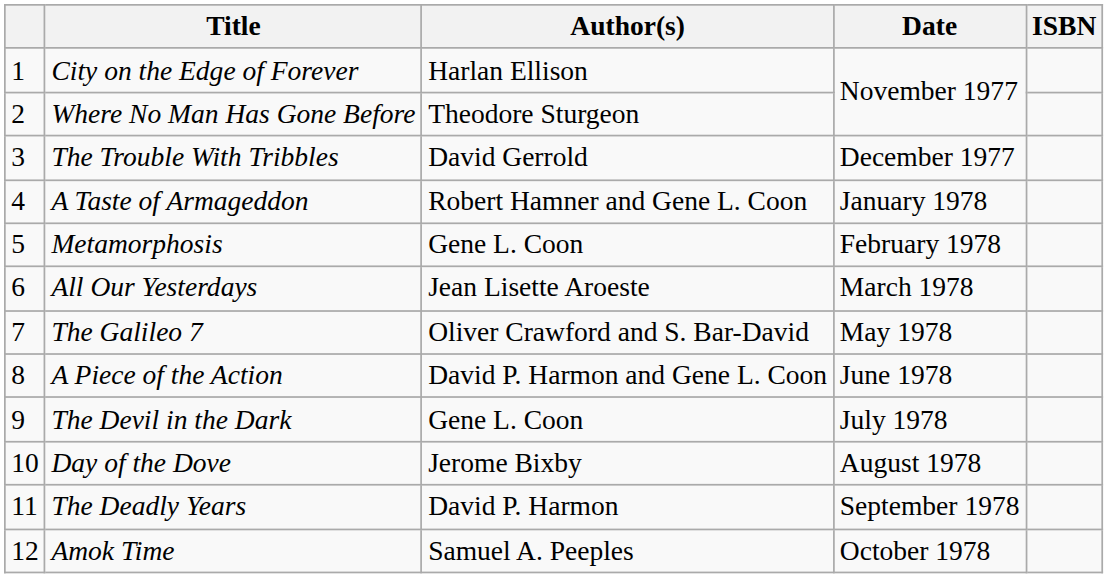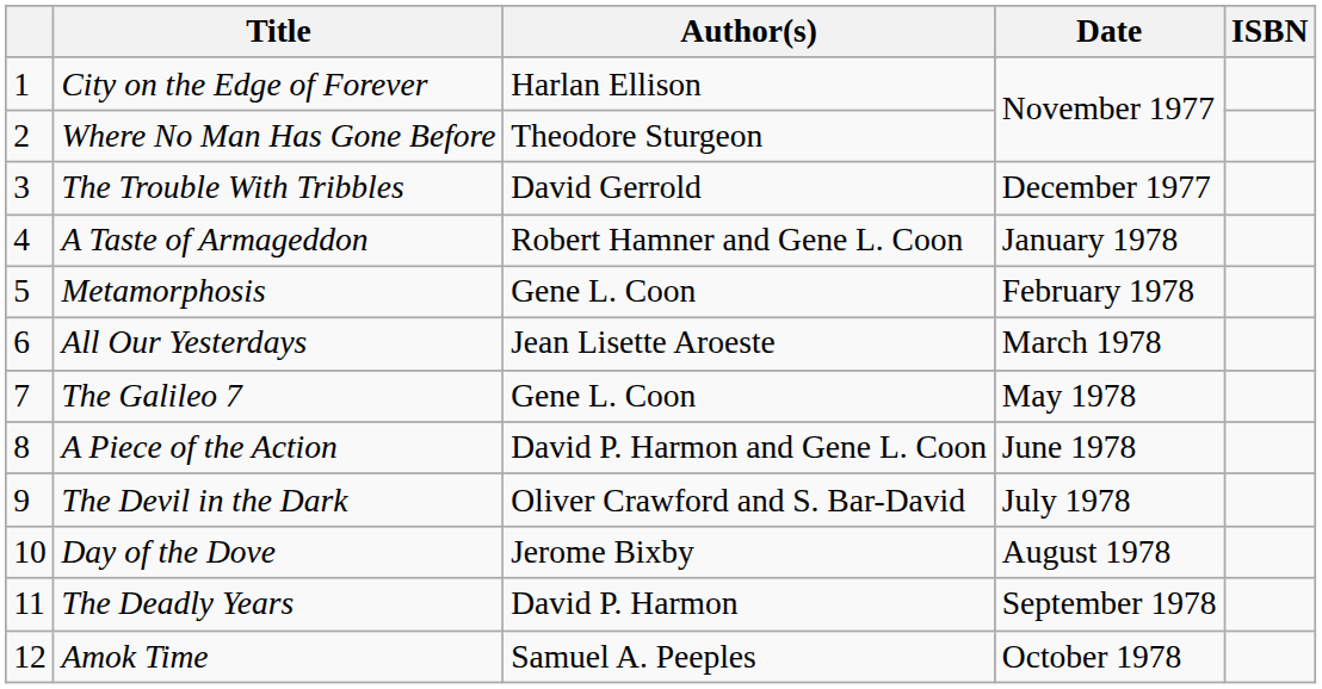The Galileo 7 | Author(s): Oliver Crawford and S. Bar-David -> Gene L. Coon
The Devil in the Dark | Author(s): Gene L. Coon -> Oliver Crawford and S. Bar-David
